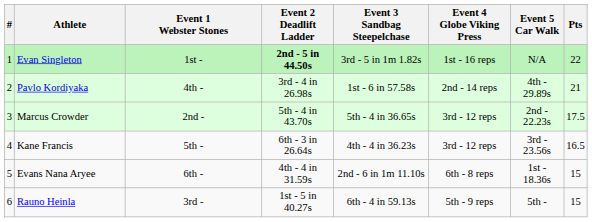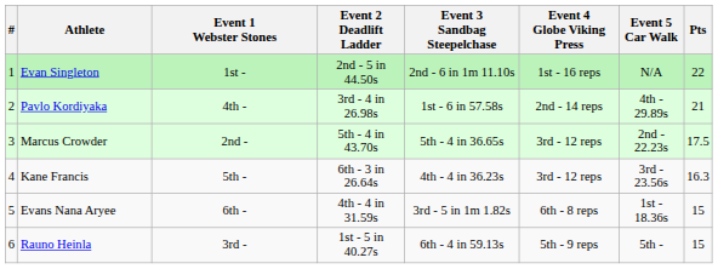Evan Singleton | Event 2 Deadlift Ladder: bold -> normal
Evan Singleton | Event 3 Sandbag Steepelchase: 3rd - 5 in 1m 1.82s -> 2nd - 6 in 1m 11.10s
Kane Francis | Pts: 16.5 -> 16.3
Evans Nana Aryee | Event 3 Sandbag Steepelchase: 2nd - 6 in 1m 11.10s -> 3rd - 5 in 1m 1.82s
